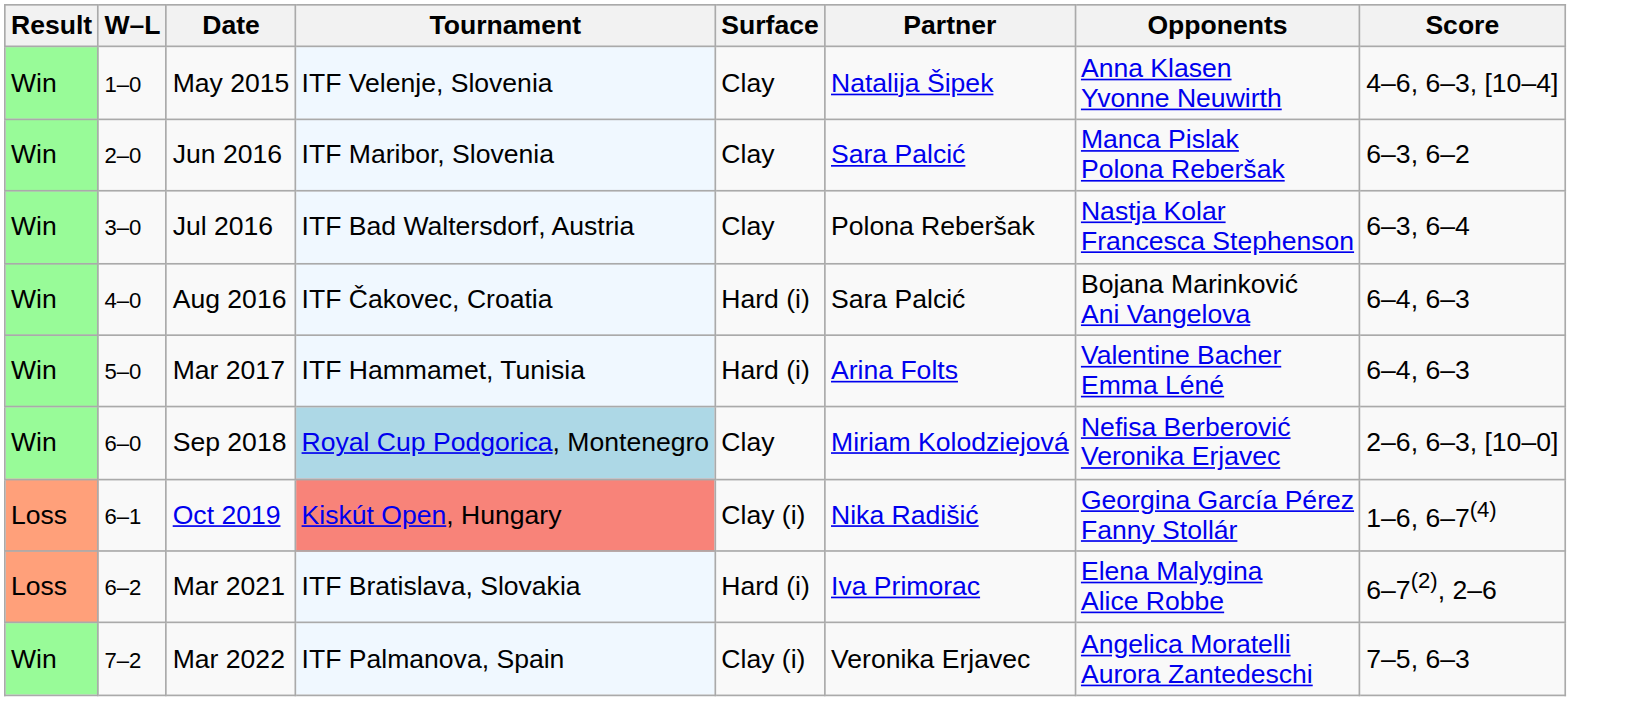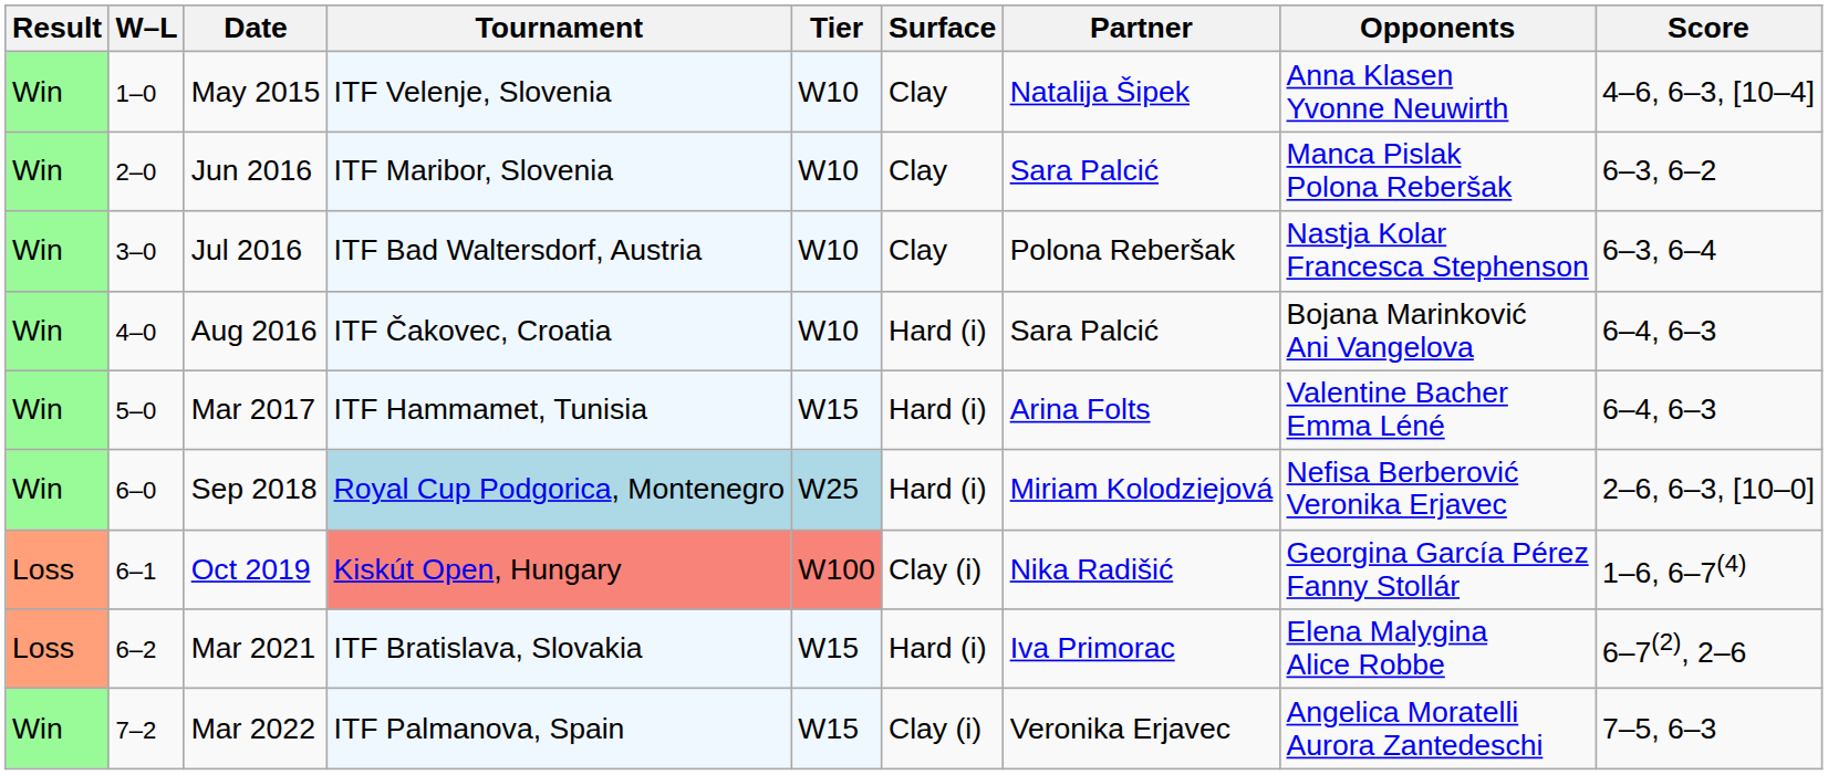+ column: Tier | W10 | W10 | W10 | W10 | W15 | W25 | W100 | W15 | W15
Sep 2018 | Surface: Clay -> Hard (i)
